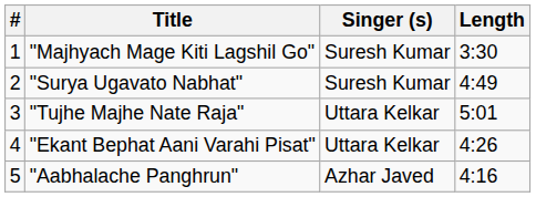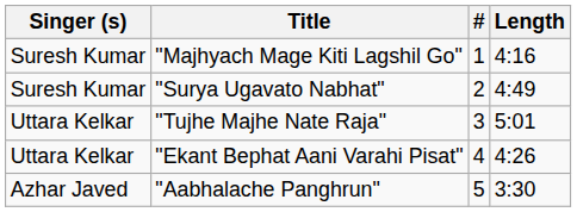columns swapped: # <-> Singer (s)
"Majhyach Mage Kiti Lagshil Go" | Length: 3:30 -> 4:16
"Aabhalache Panghrun" | Length: 4:16 -> 3:30
